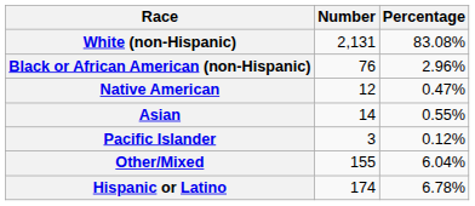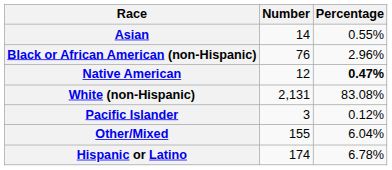rows swapped: White (non-Hispanic) <-> Asian
Native American | Percentage: normal -> bold
